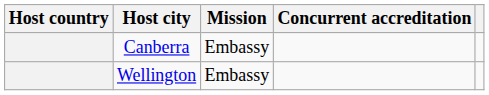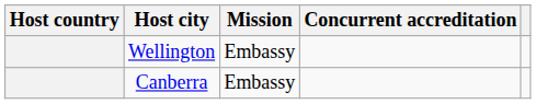rows swapped: Canberra <-> Wellington
